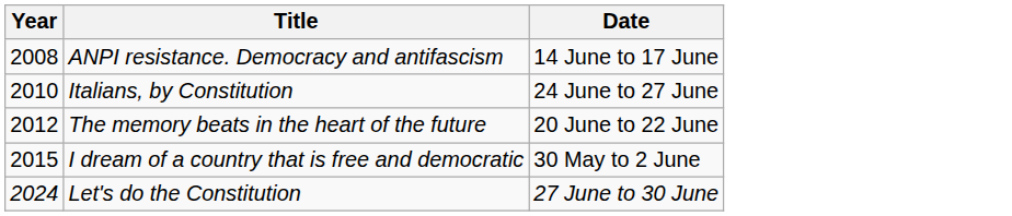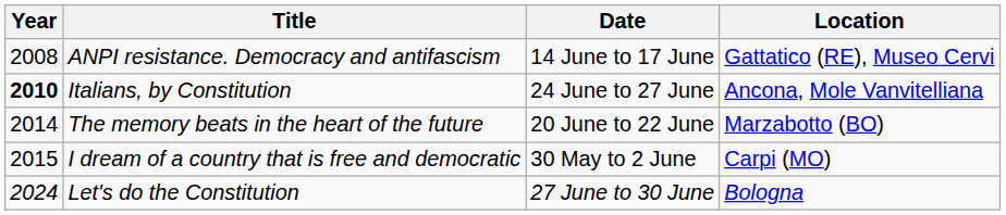+ column: Location | Gattatico (RE), Museo Cervi | Ancona, Mole Vanvitelliana | Marzabotto (BO) | Carpi (MO) | Bologna
Italians, by Constitution | Year: normal -> bold
The memory beats in the heart of the future | Year: 2012 -> 2014
